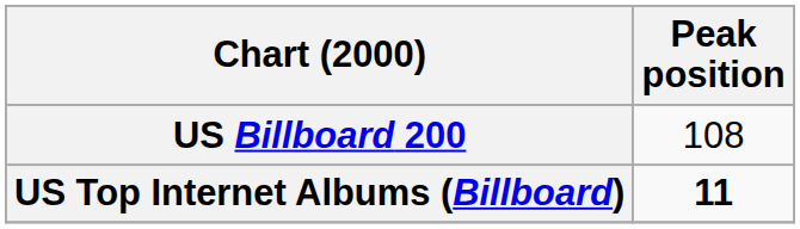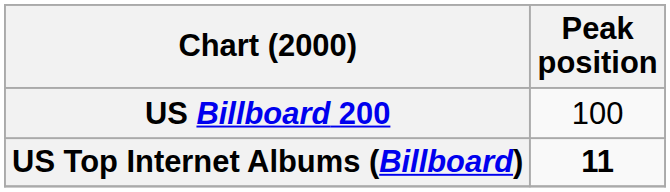US Billboard 200 | Peak position: 108 -> 100
